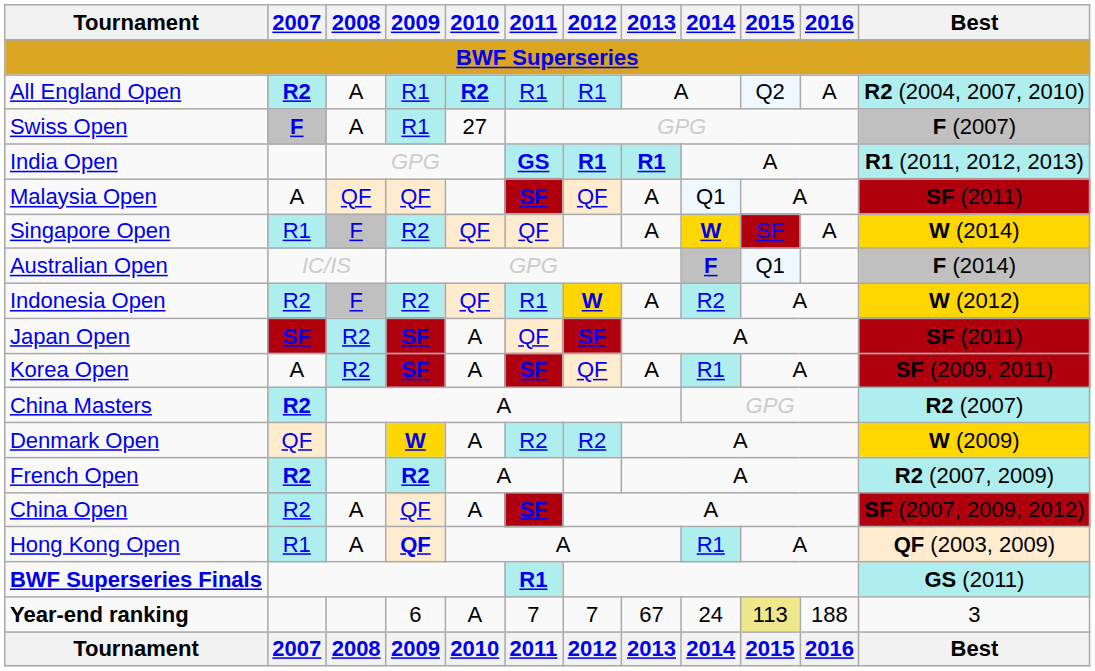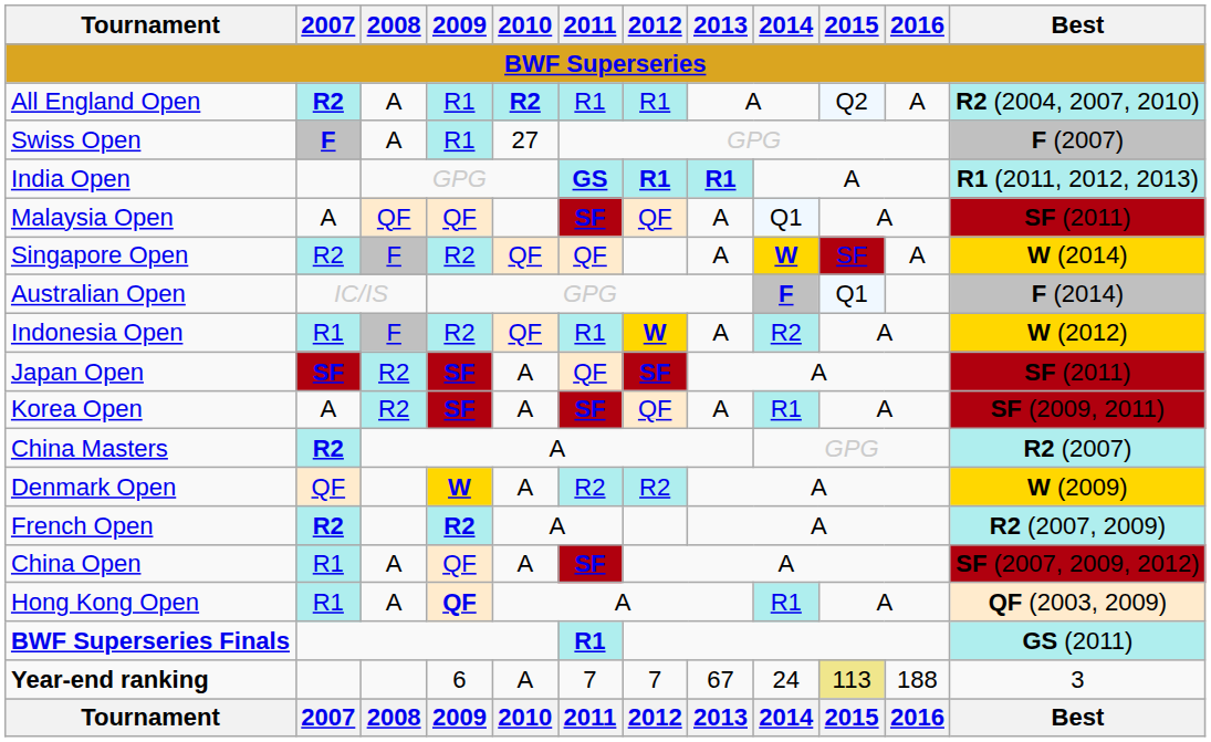Singapore Open | 2007: R1 -> R2
Indonesia Open | 2007: R2 -> R1
China Open | 2007: R2 -> R1
